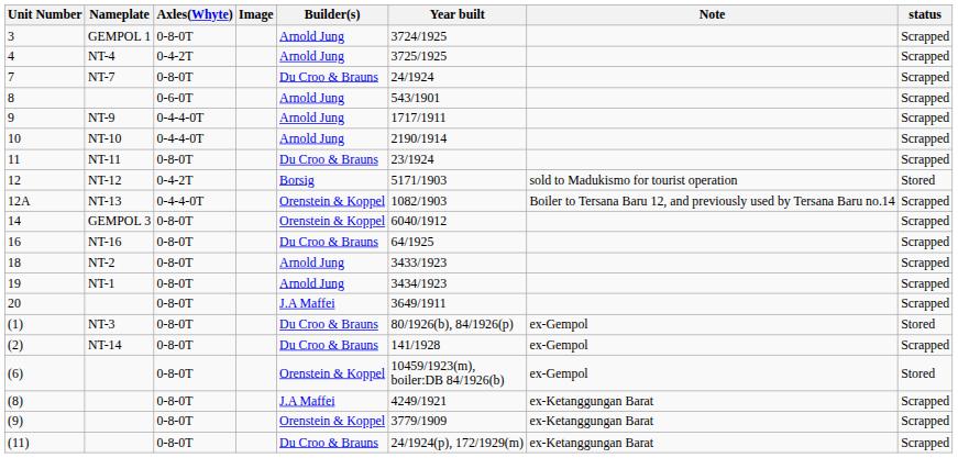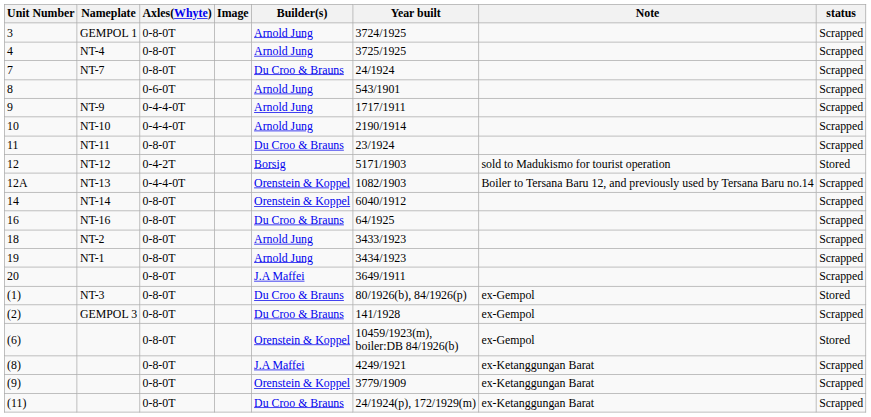4 | Axles(Whyte): 0-4-2T -> 0-8-0T
14 | Nameplate: GEMPOL 3 -> NT-14
(2) | Nameplate: NT-14 -> GEMPOL 3
